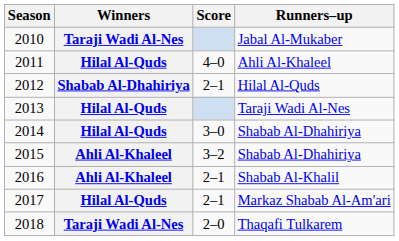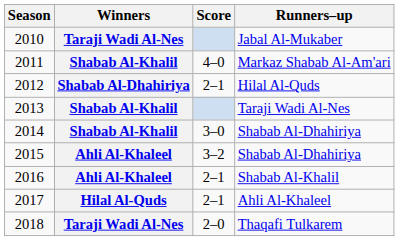2011 | Winners: Hilal Al-Quds -> Shabab Al-Khalil
2011 | Runners–up: Ahli Al-Khaleel -> Markaz Shabab Al-Am'ari
2013 | Winners: Hilal Al-Quds -> Shabab Al-Khalil
2014 | Winners: Hilal Al-Quds -> Shabab Al-Khalil
2017 | Runners–up: Markaz Shabab Al-Am'ari -> Ahli Al-Khaleel
